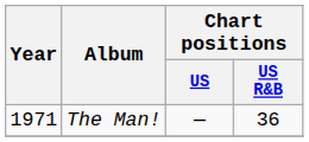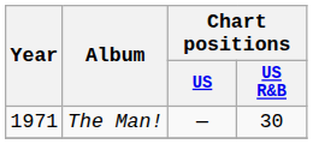The Man! | Chart positions / US R&B: 36 -> 30
